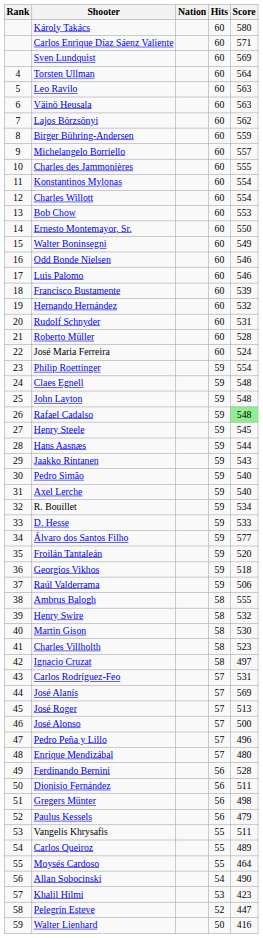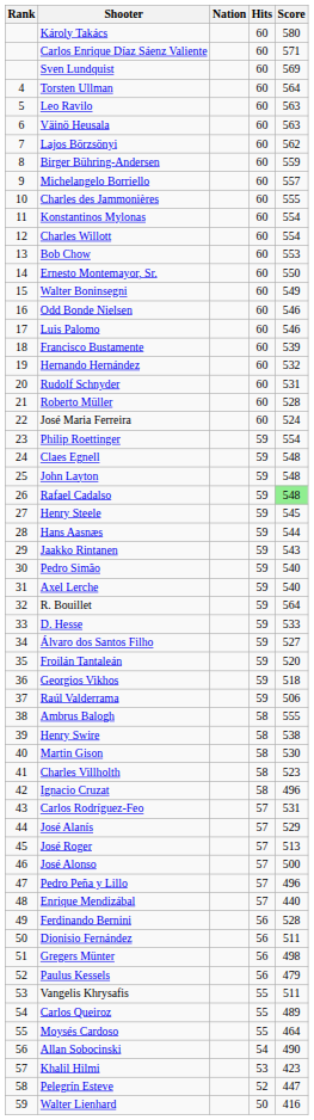R. Bouillet | Score: 534 -> 564
Álvaro dos Santos Filho | Score: 577 -> 527
Henry Swire | Score: 532 -> 538
Ignacio Cruzat | Score: 497 -> 496
José Alanís | Score: 569 -> 529
Enrique Mendizábal | Score: 480 -> 440
